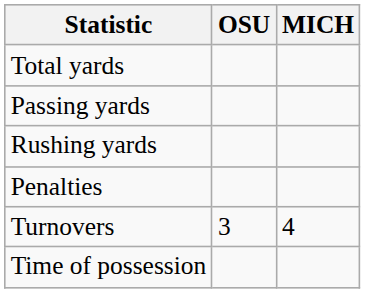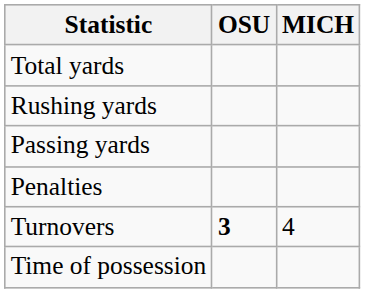rows swapped: Passing yards <-> Rushing yards
Turnovers | OSU: normal -> bold
